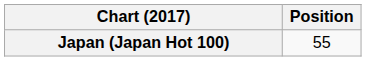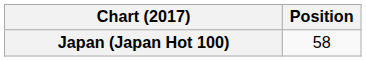Japan (Japan Hot 100) | Position: 55 -> 58
